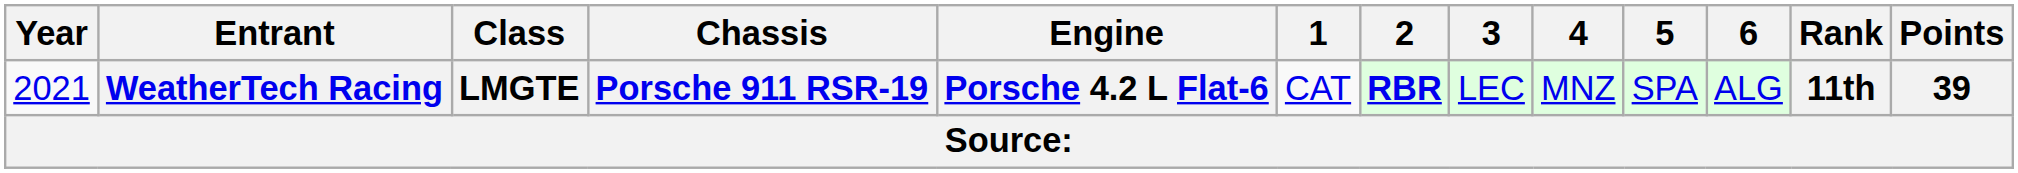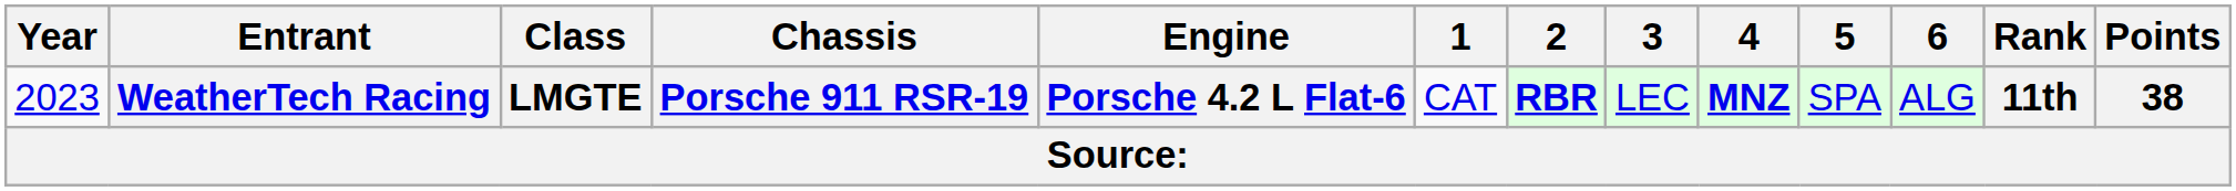WeatherTech Racing | Year: 2021 -> 2023
WeatherTech Racing | 4: normal -> bold
WeatherTech Racing | Points: 39 -> 38
